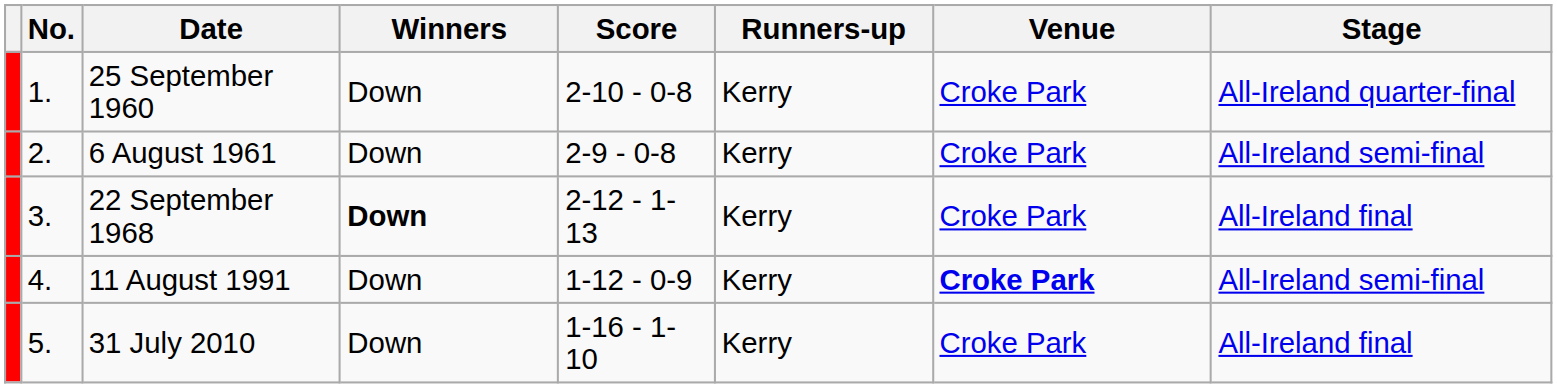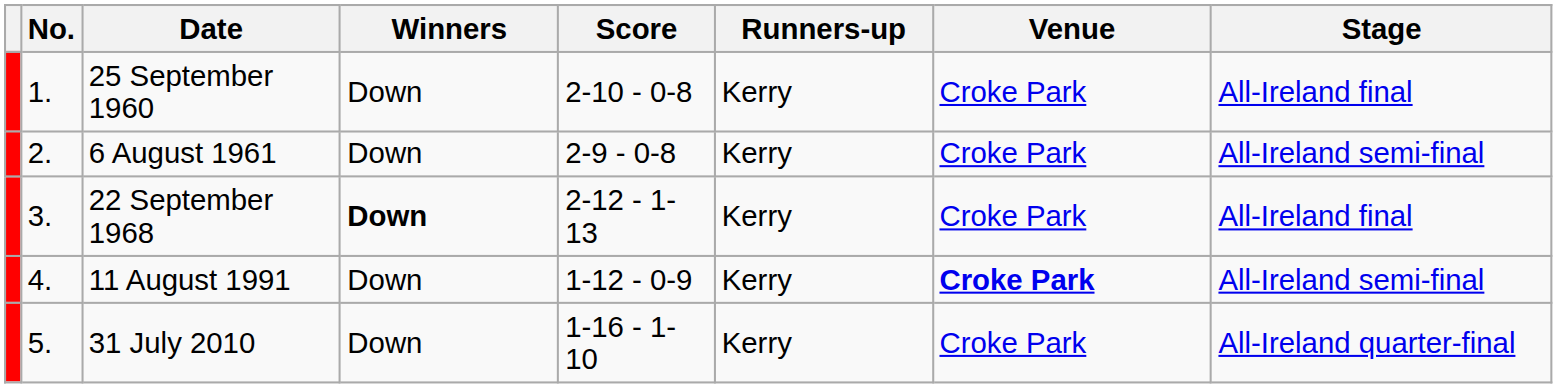25 September 1960 | Stage: All-Ireland quarter-final -> All-Ireland final
31 July 2010 | Stage: All-Ireland final -> All-Ireland quarter-final
